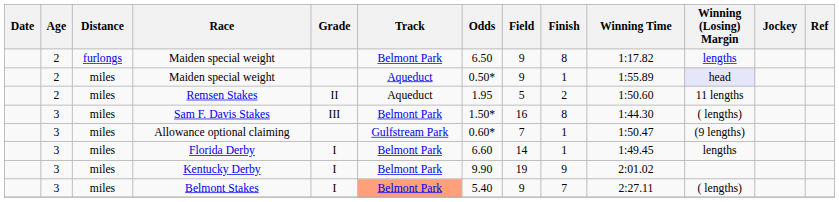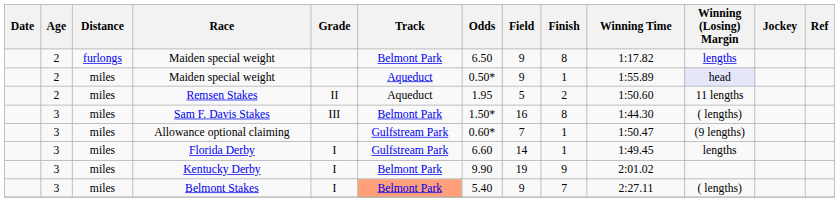Florida Derby | Track: Belmont Park -> Gulfstream Park
